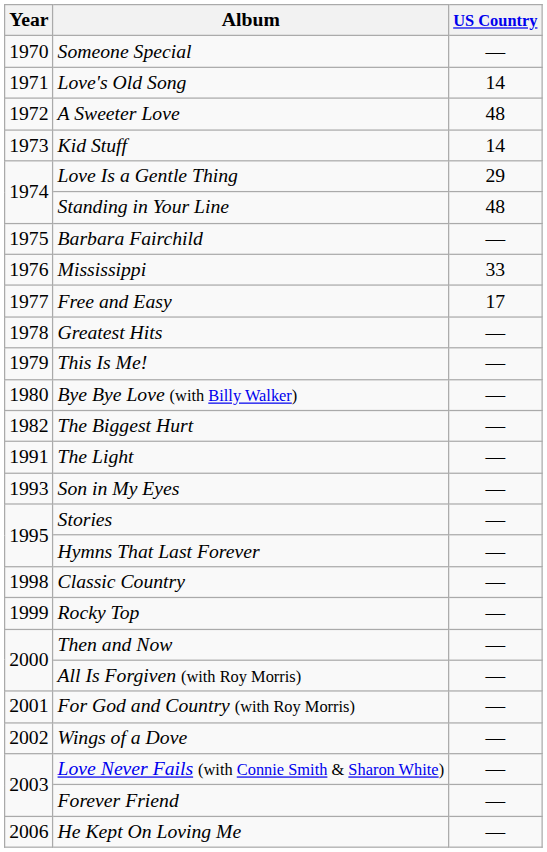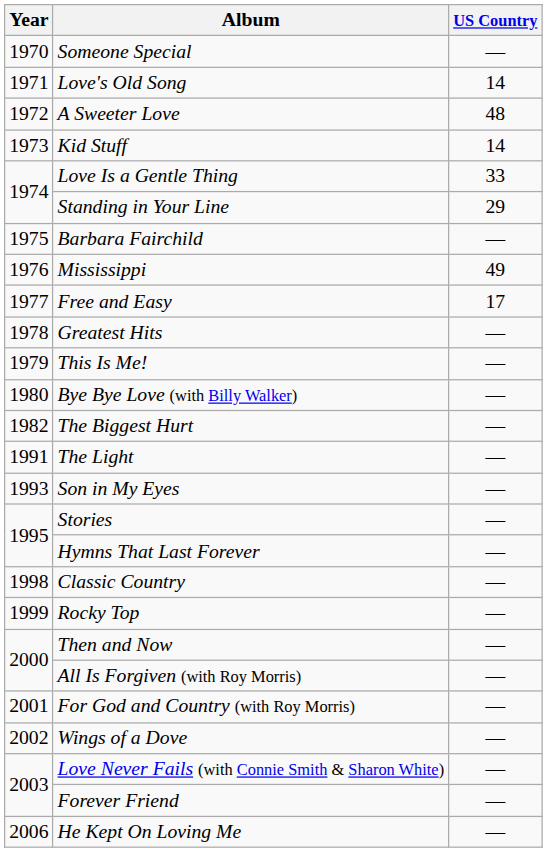Love Is a Gentle Thing | US Country: 29 -> 33
Standing in Your Line | US Country: 48 -> 29
Mississippi | US Country: 33 -> 49
